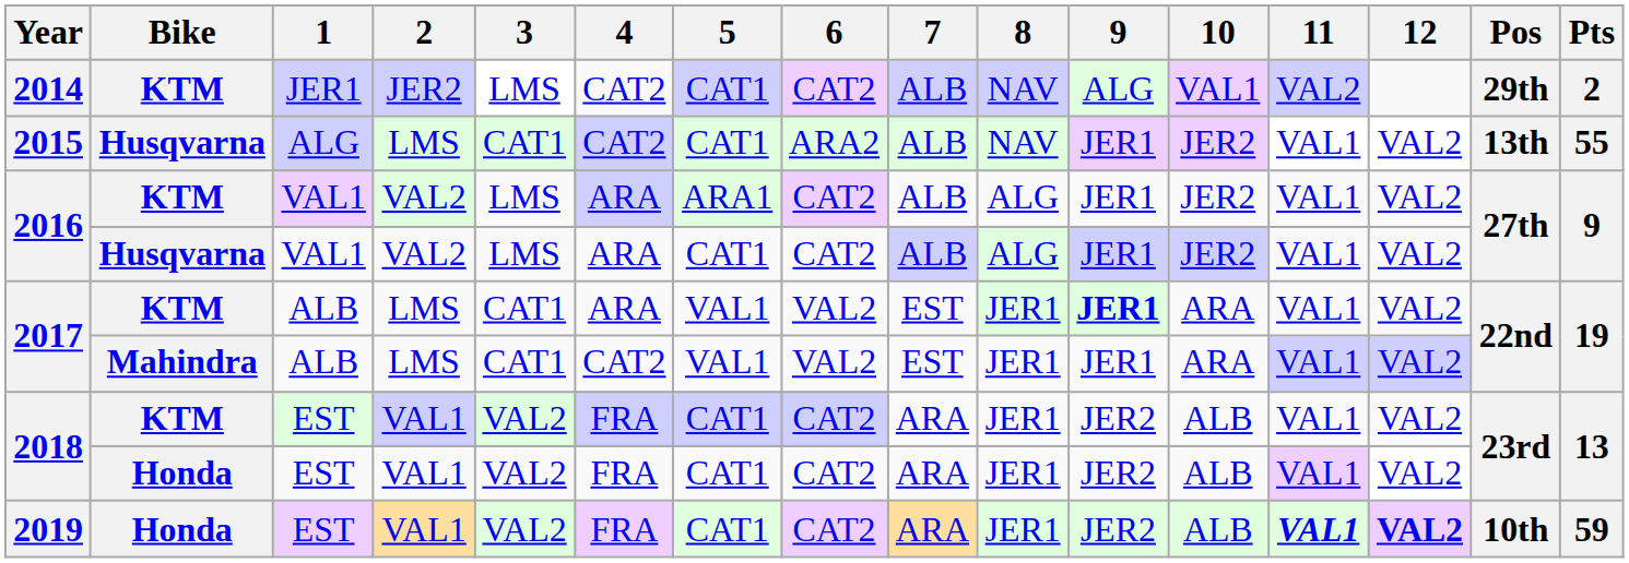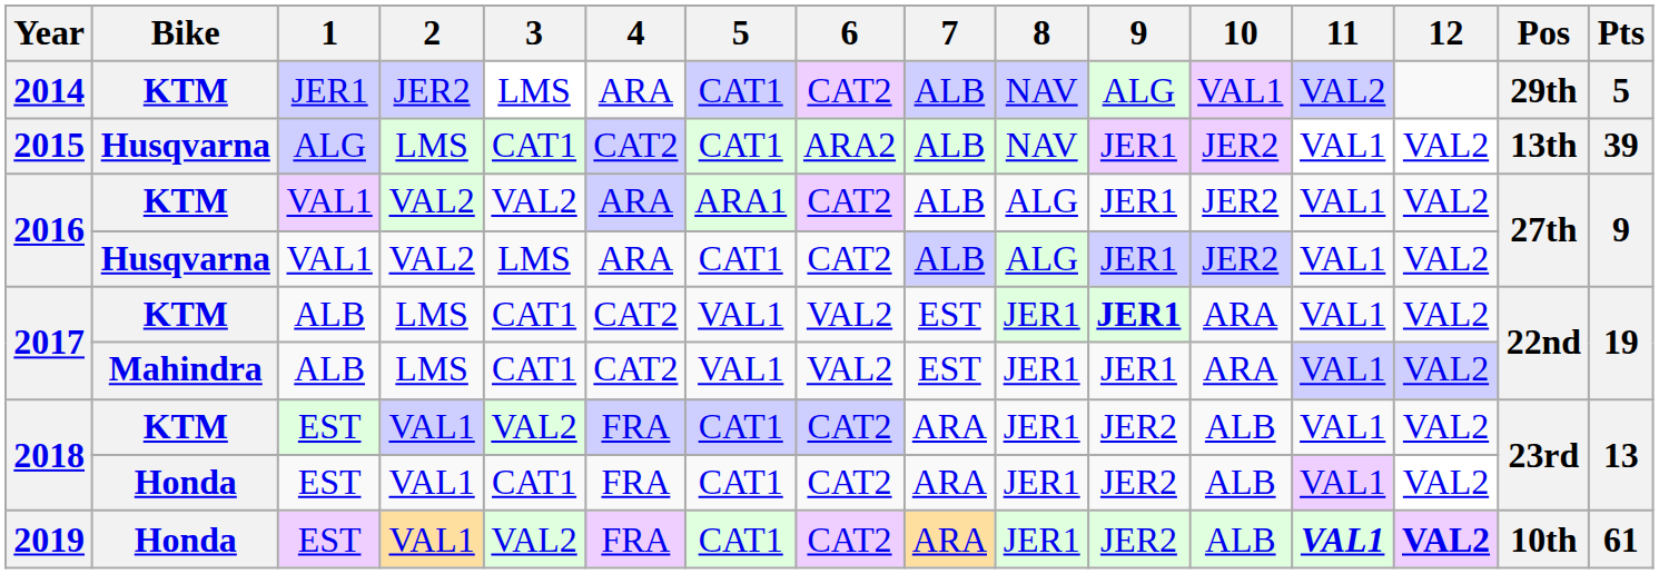2014 | 4: CAT2 -> ARA
2014 | Pts: 2 -> 5
2015 | Pts: 55 -> 39
2016 / KTM | 3: LMS -> VAL2
2017 / KTM | 4: ARA -> CAT2
2018 / Honda | 3: VAL2 -> CAT1
2019 | Pts: 59 -> 61
